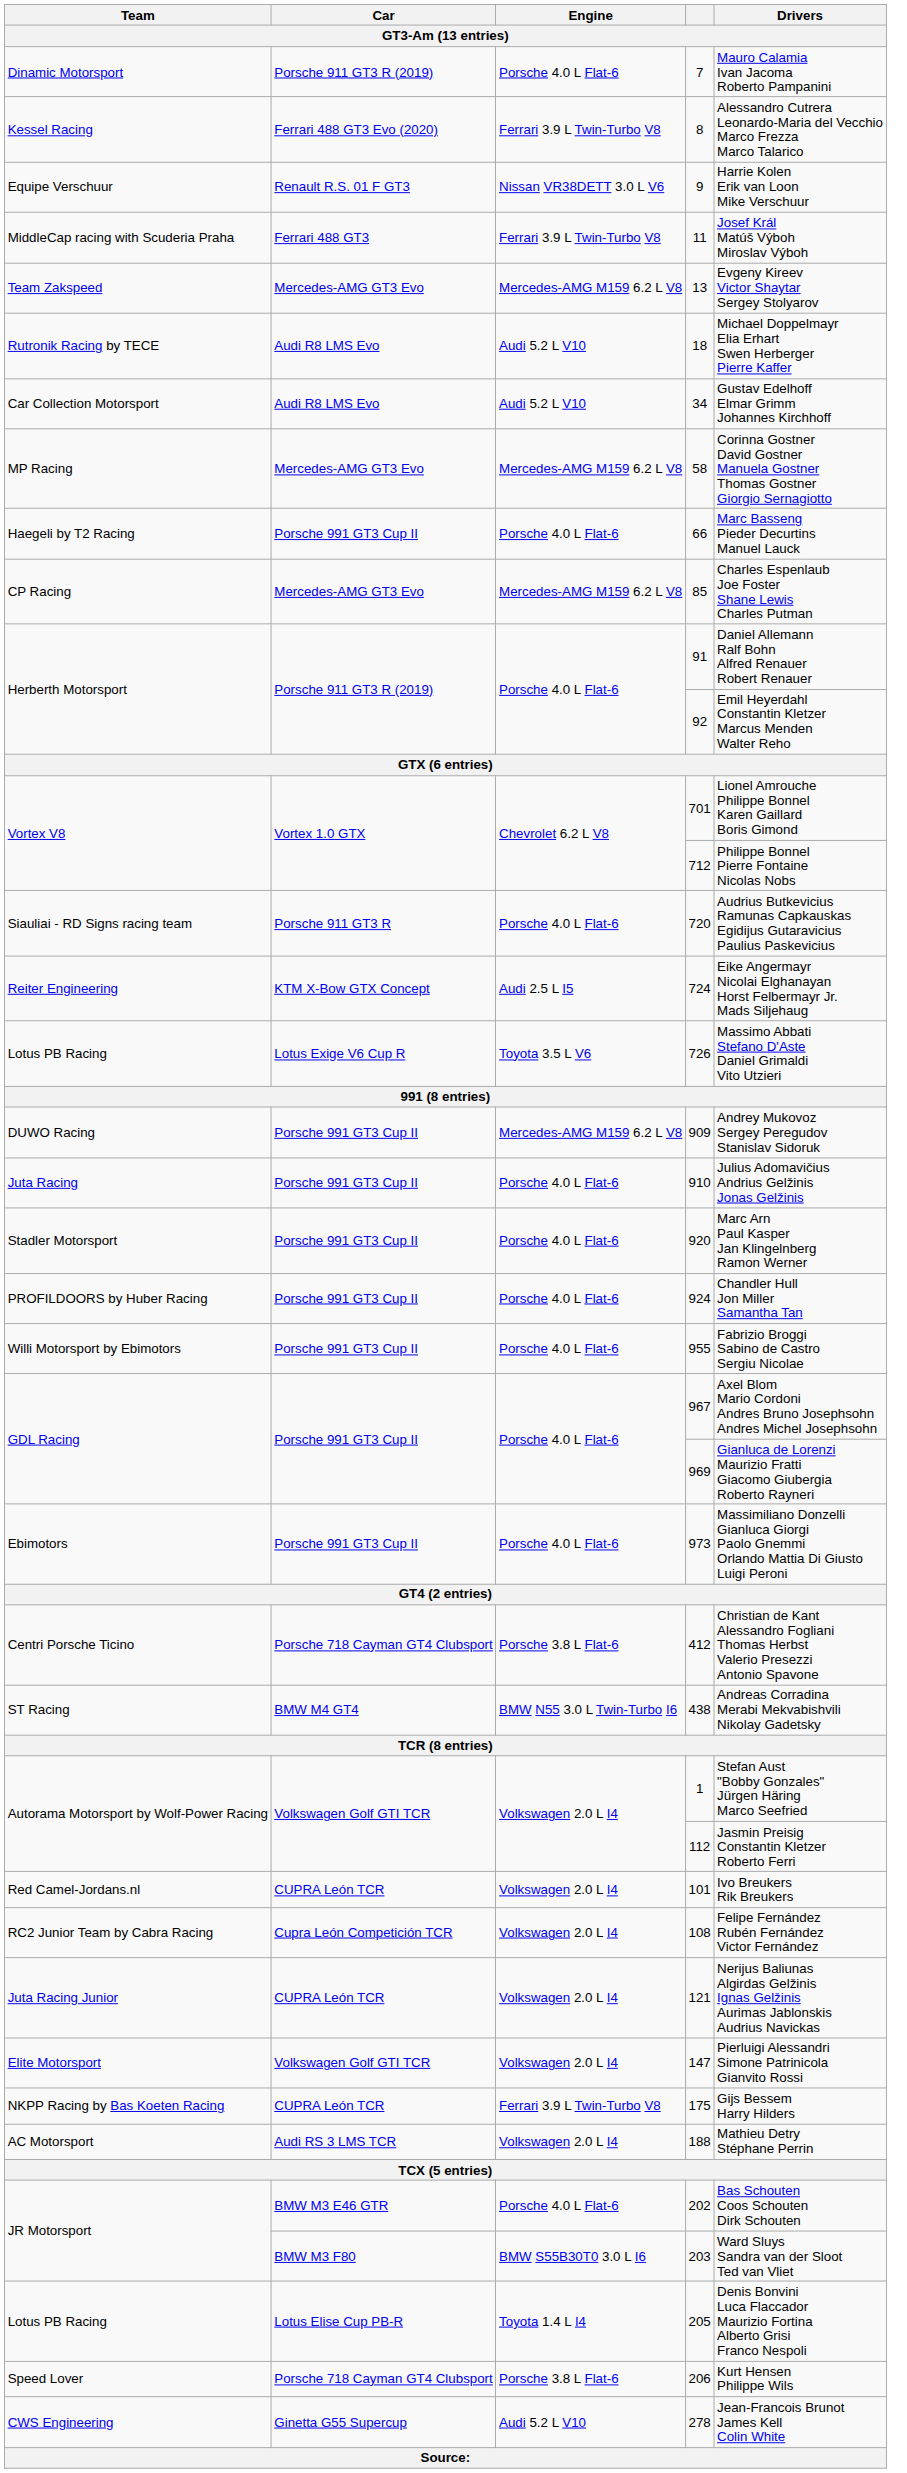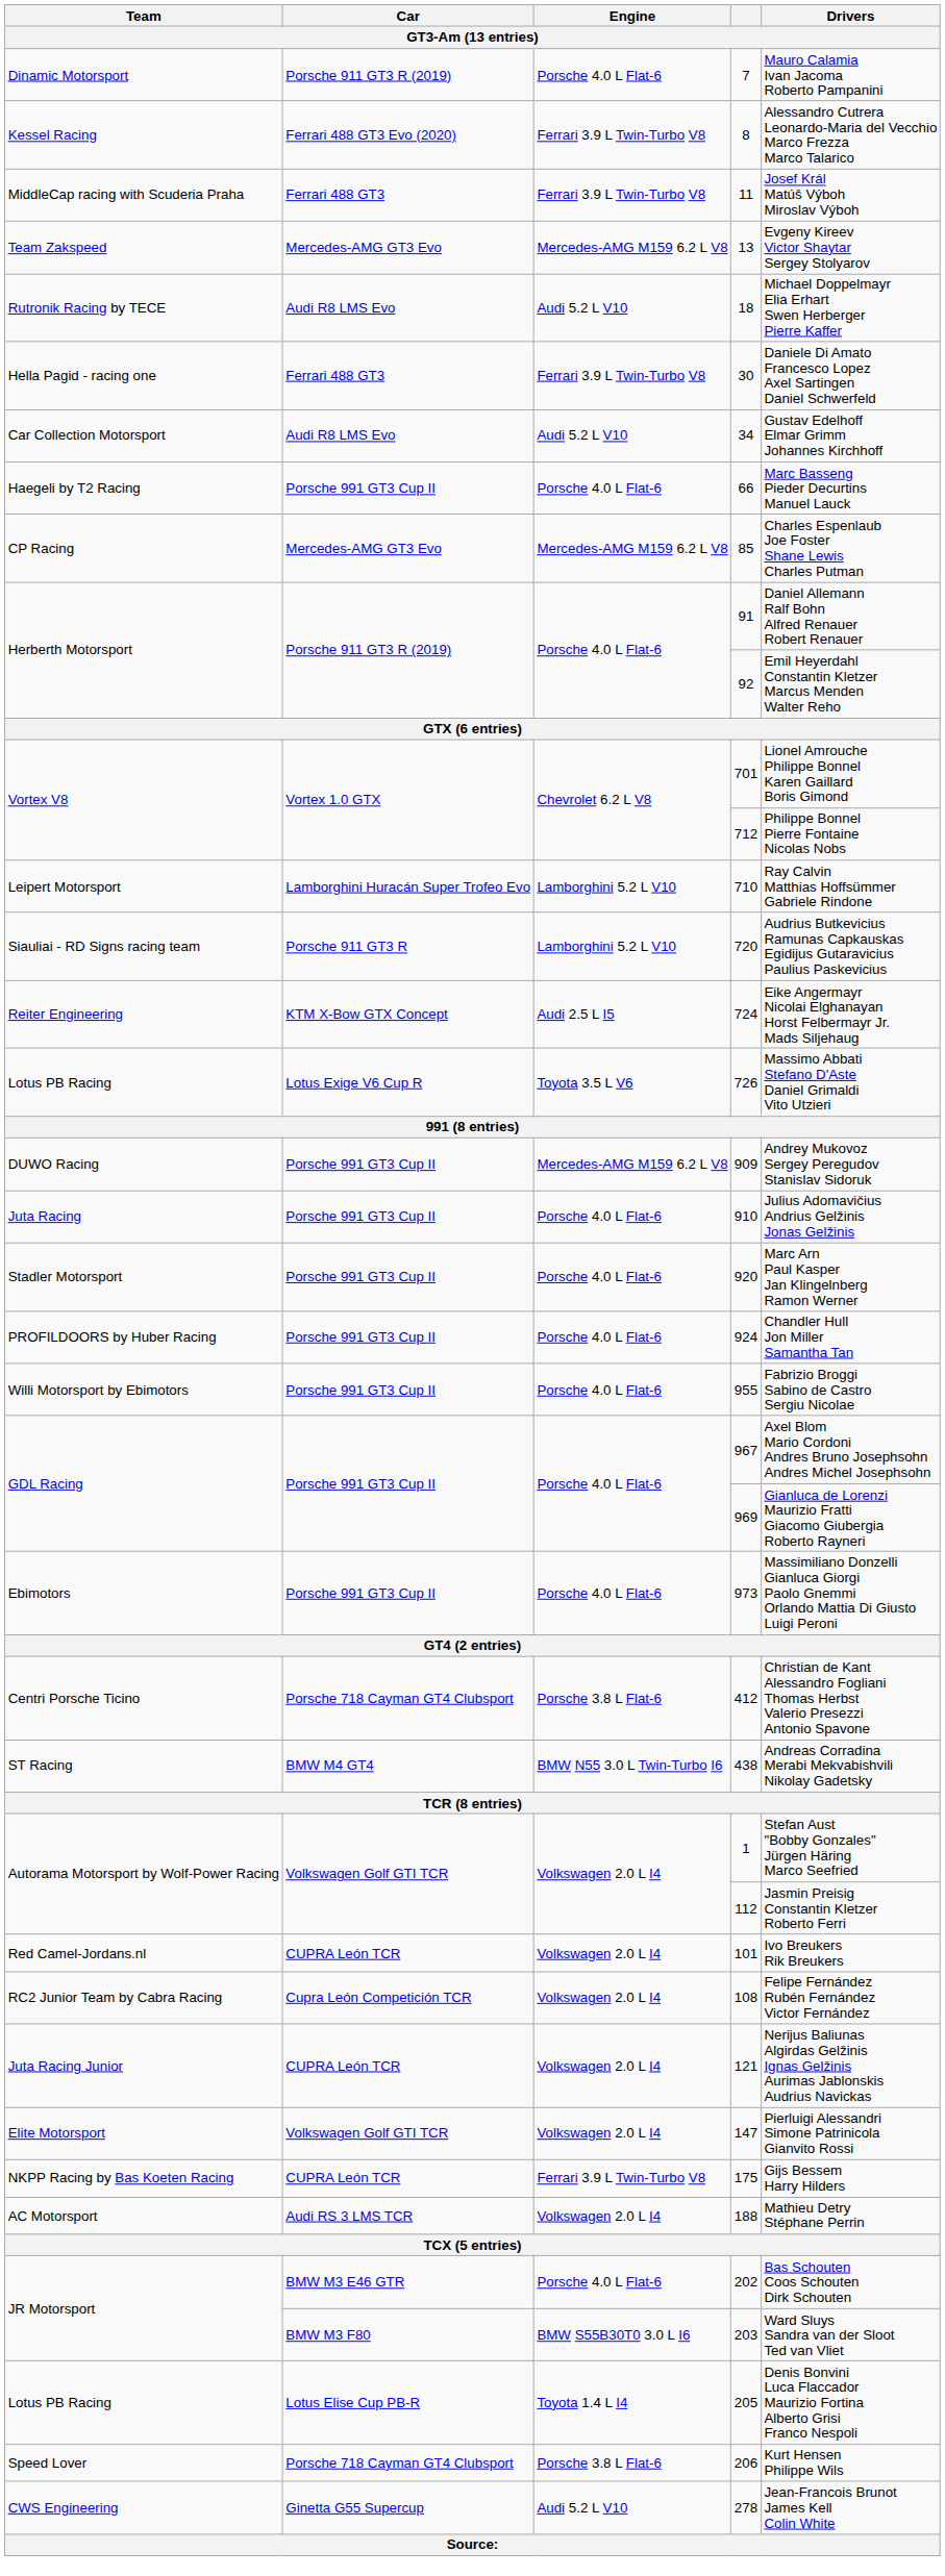- row: Equipe Verschuur | Renault R.S. 01 F GT3 | Nissan VR38DETT 3.0 L V6 | 9 | Harrie Kolen Erik van Loon Mike Verschuur
+ row: Hella Pagid - racing one | Ferrari 488 GT3 | Ferrari 3.9 L Twin-Turbo V8 | 30 | Daniele Di Amato Francesco Lopez Axel Sartingen Daniel Schwerfeld
- row: MP Racing | Mercedes-AMG GT3 Evo | Mercedes-AMG M159 6.2 L V8 | 58 | Corinna Gostner David Gostner Manuela Gostner Thomas Gostner Giorgio Sernagiotto
+ row: Leipert Motorsport | Lamborghini Huracán Super Trofeo Evo | Lamborghini 5.2 L V10 | 710 | Ray Calvin Matthias Hoffsümmer Gabriele Rindone
720 | Engine: Porsche 4.0 L Flat-6 -> Lamborghini 5.2 L V10
